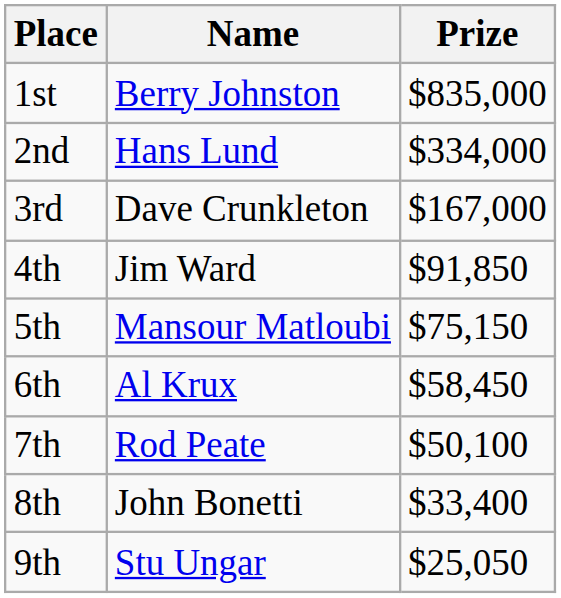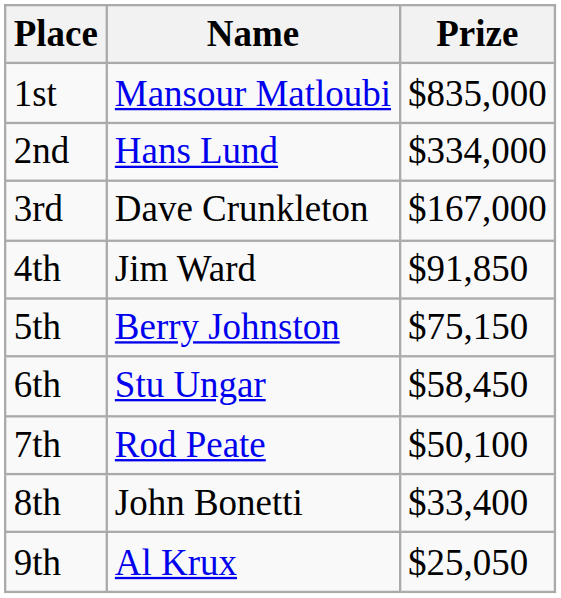1st | Name: Berry Johnston -> Mansour Matloubi
5th | Name: Mansour Matloubi -> Berry Johnston
6th | Name: Al Krux -> Stu Ungar
9th | Name: Stu Ungar -> Al Krux
